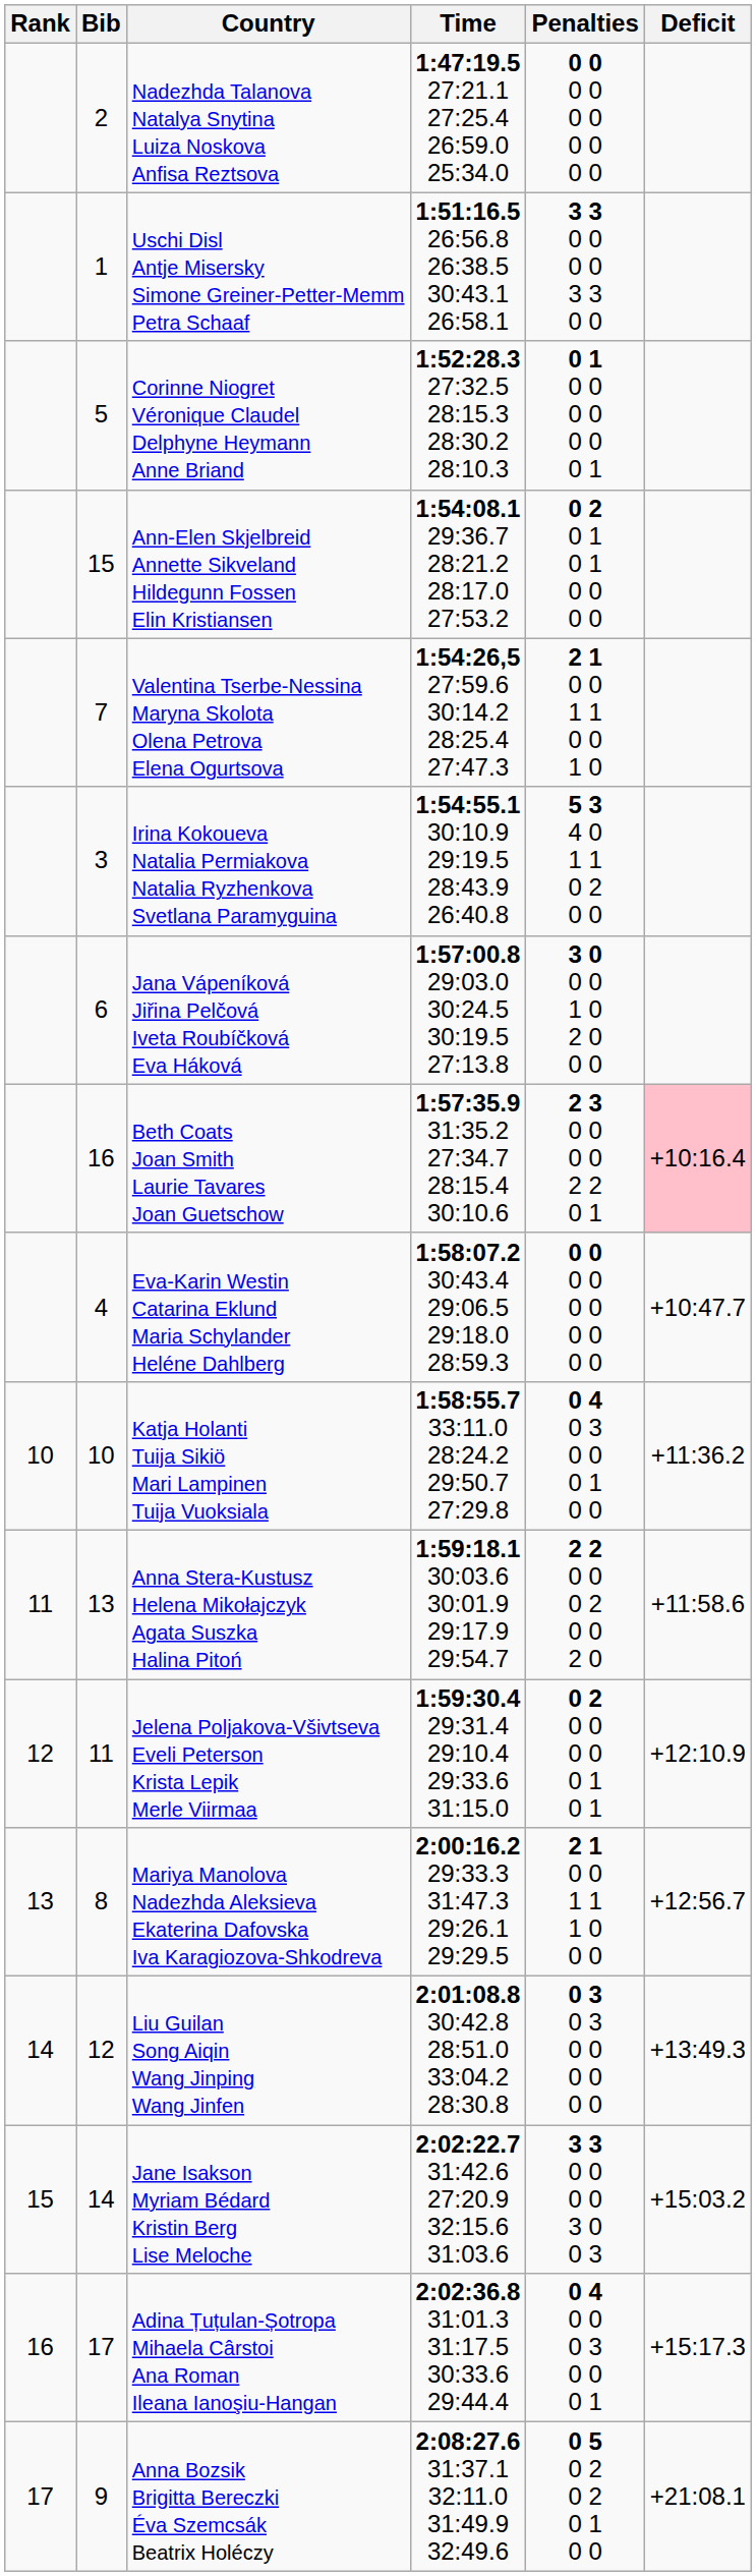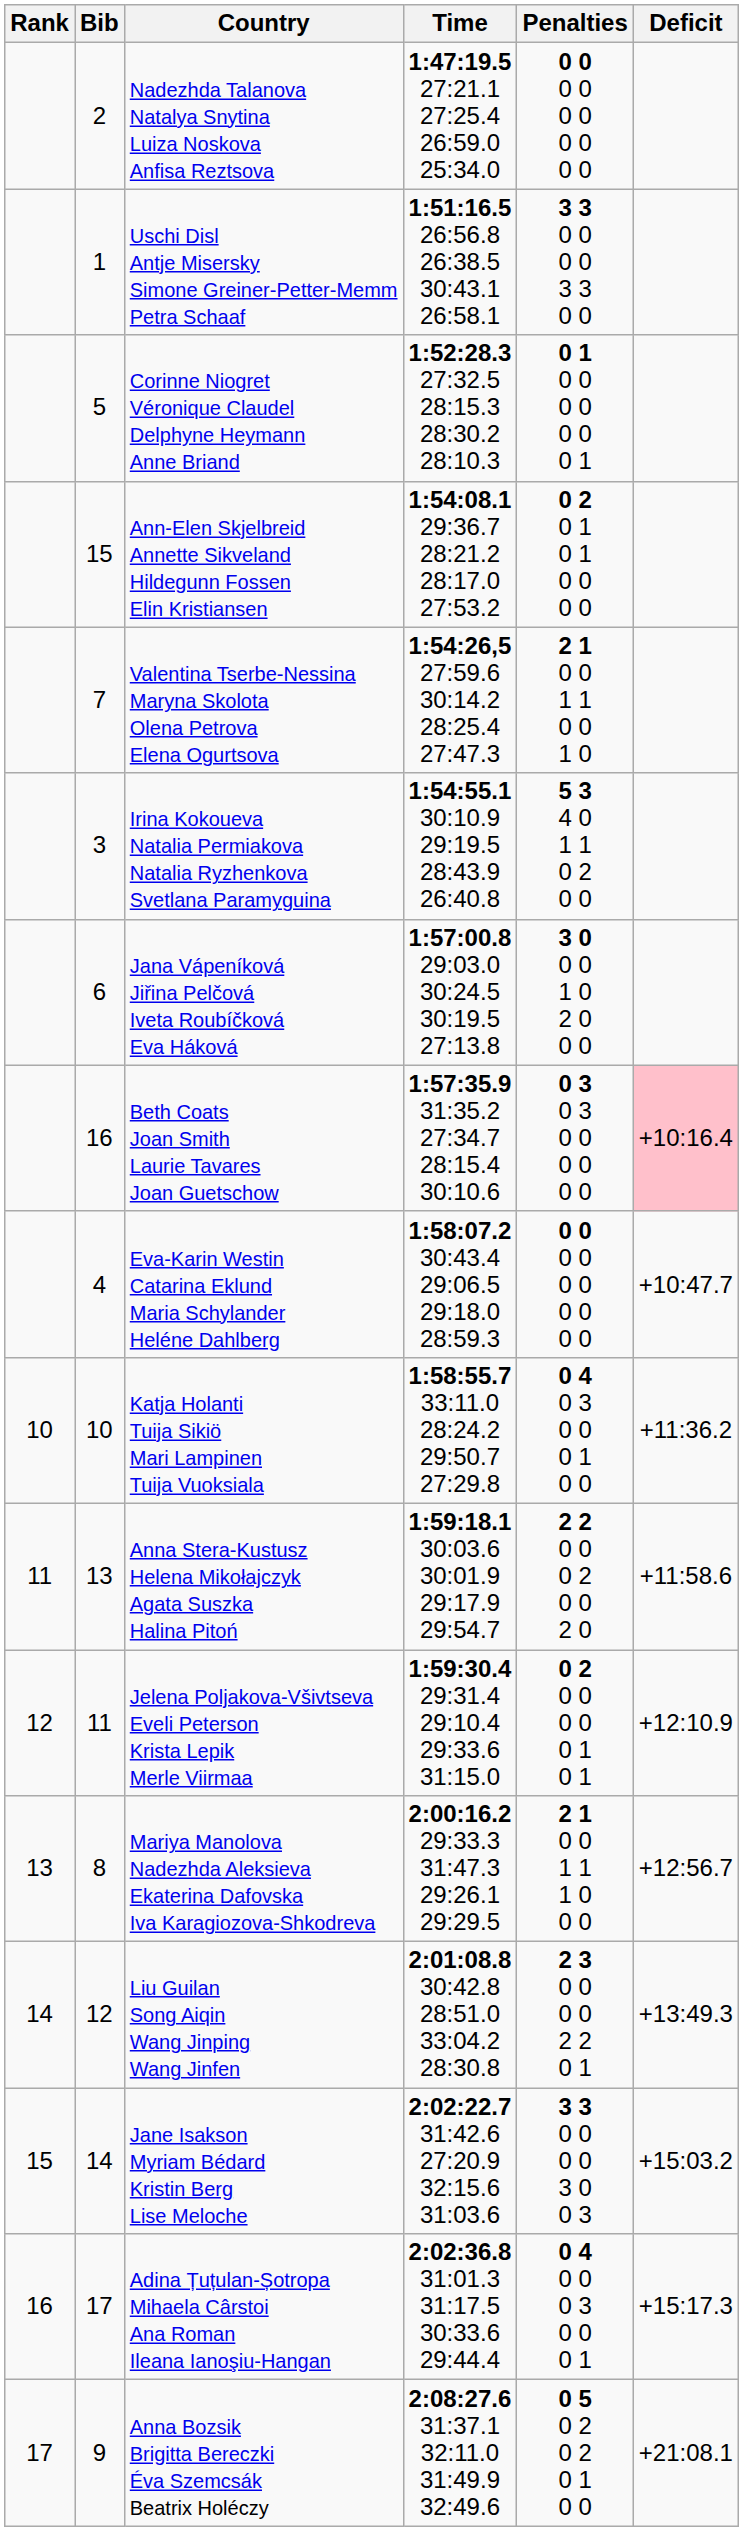Beth Coats Joan Smith Laurie Tavares Joan Guetschow | Penalties: 2 3 0 0 0 0 2 2 0 1 -> 0 3 0 3 0 0 0 0 0 0
Liu Guilan Song Aiqin Wang Jinping Wang Jinfen | Penalties: 0 3 0 3 0 0 0 0 0 0 -> 2 3 0 0 0 0 2 2 0 1
